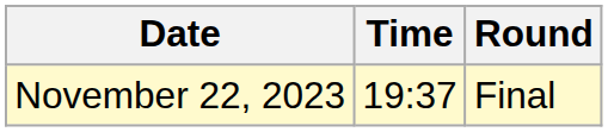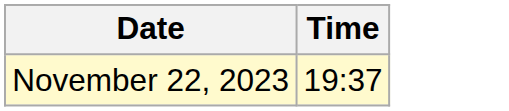- column: Round | Final
